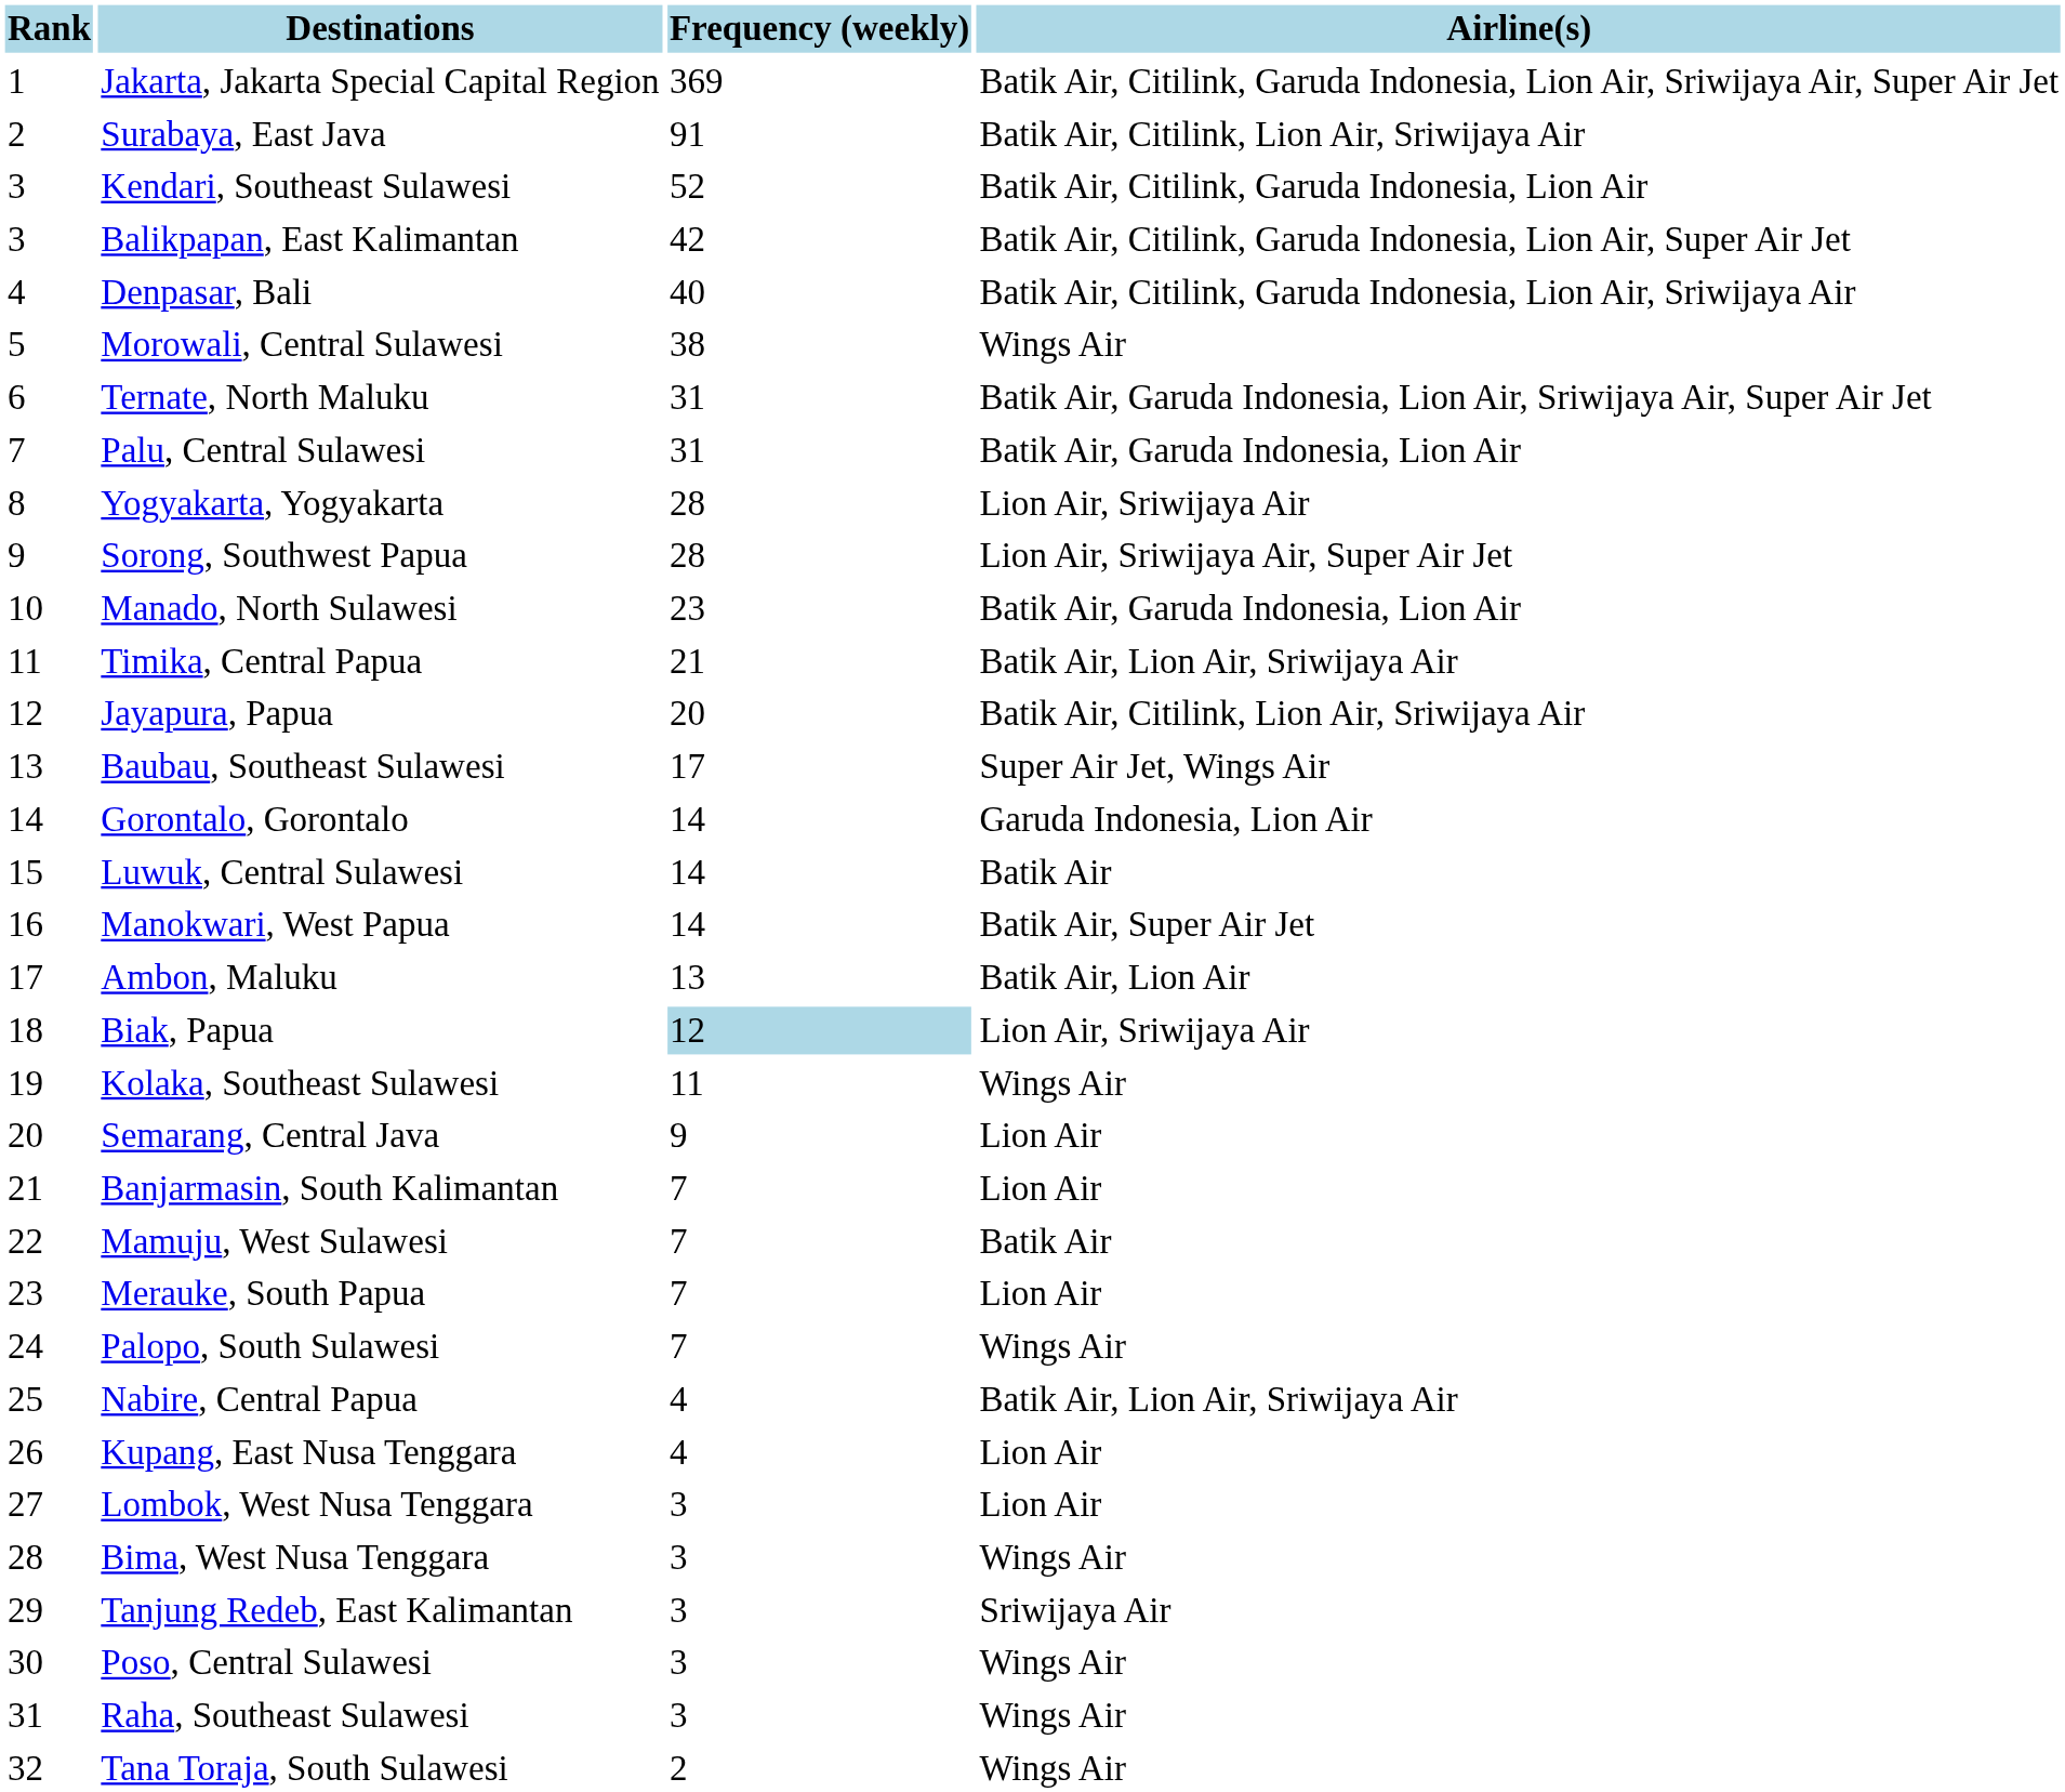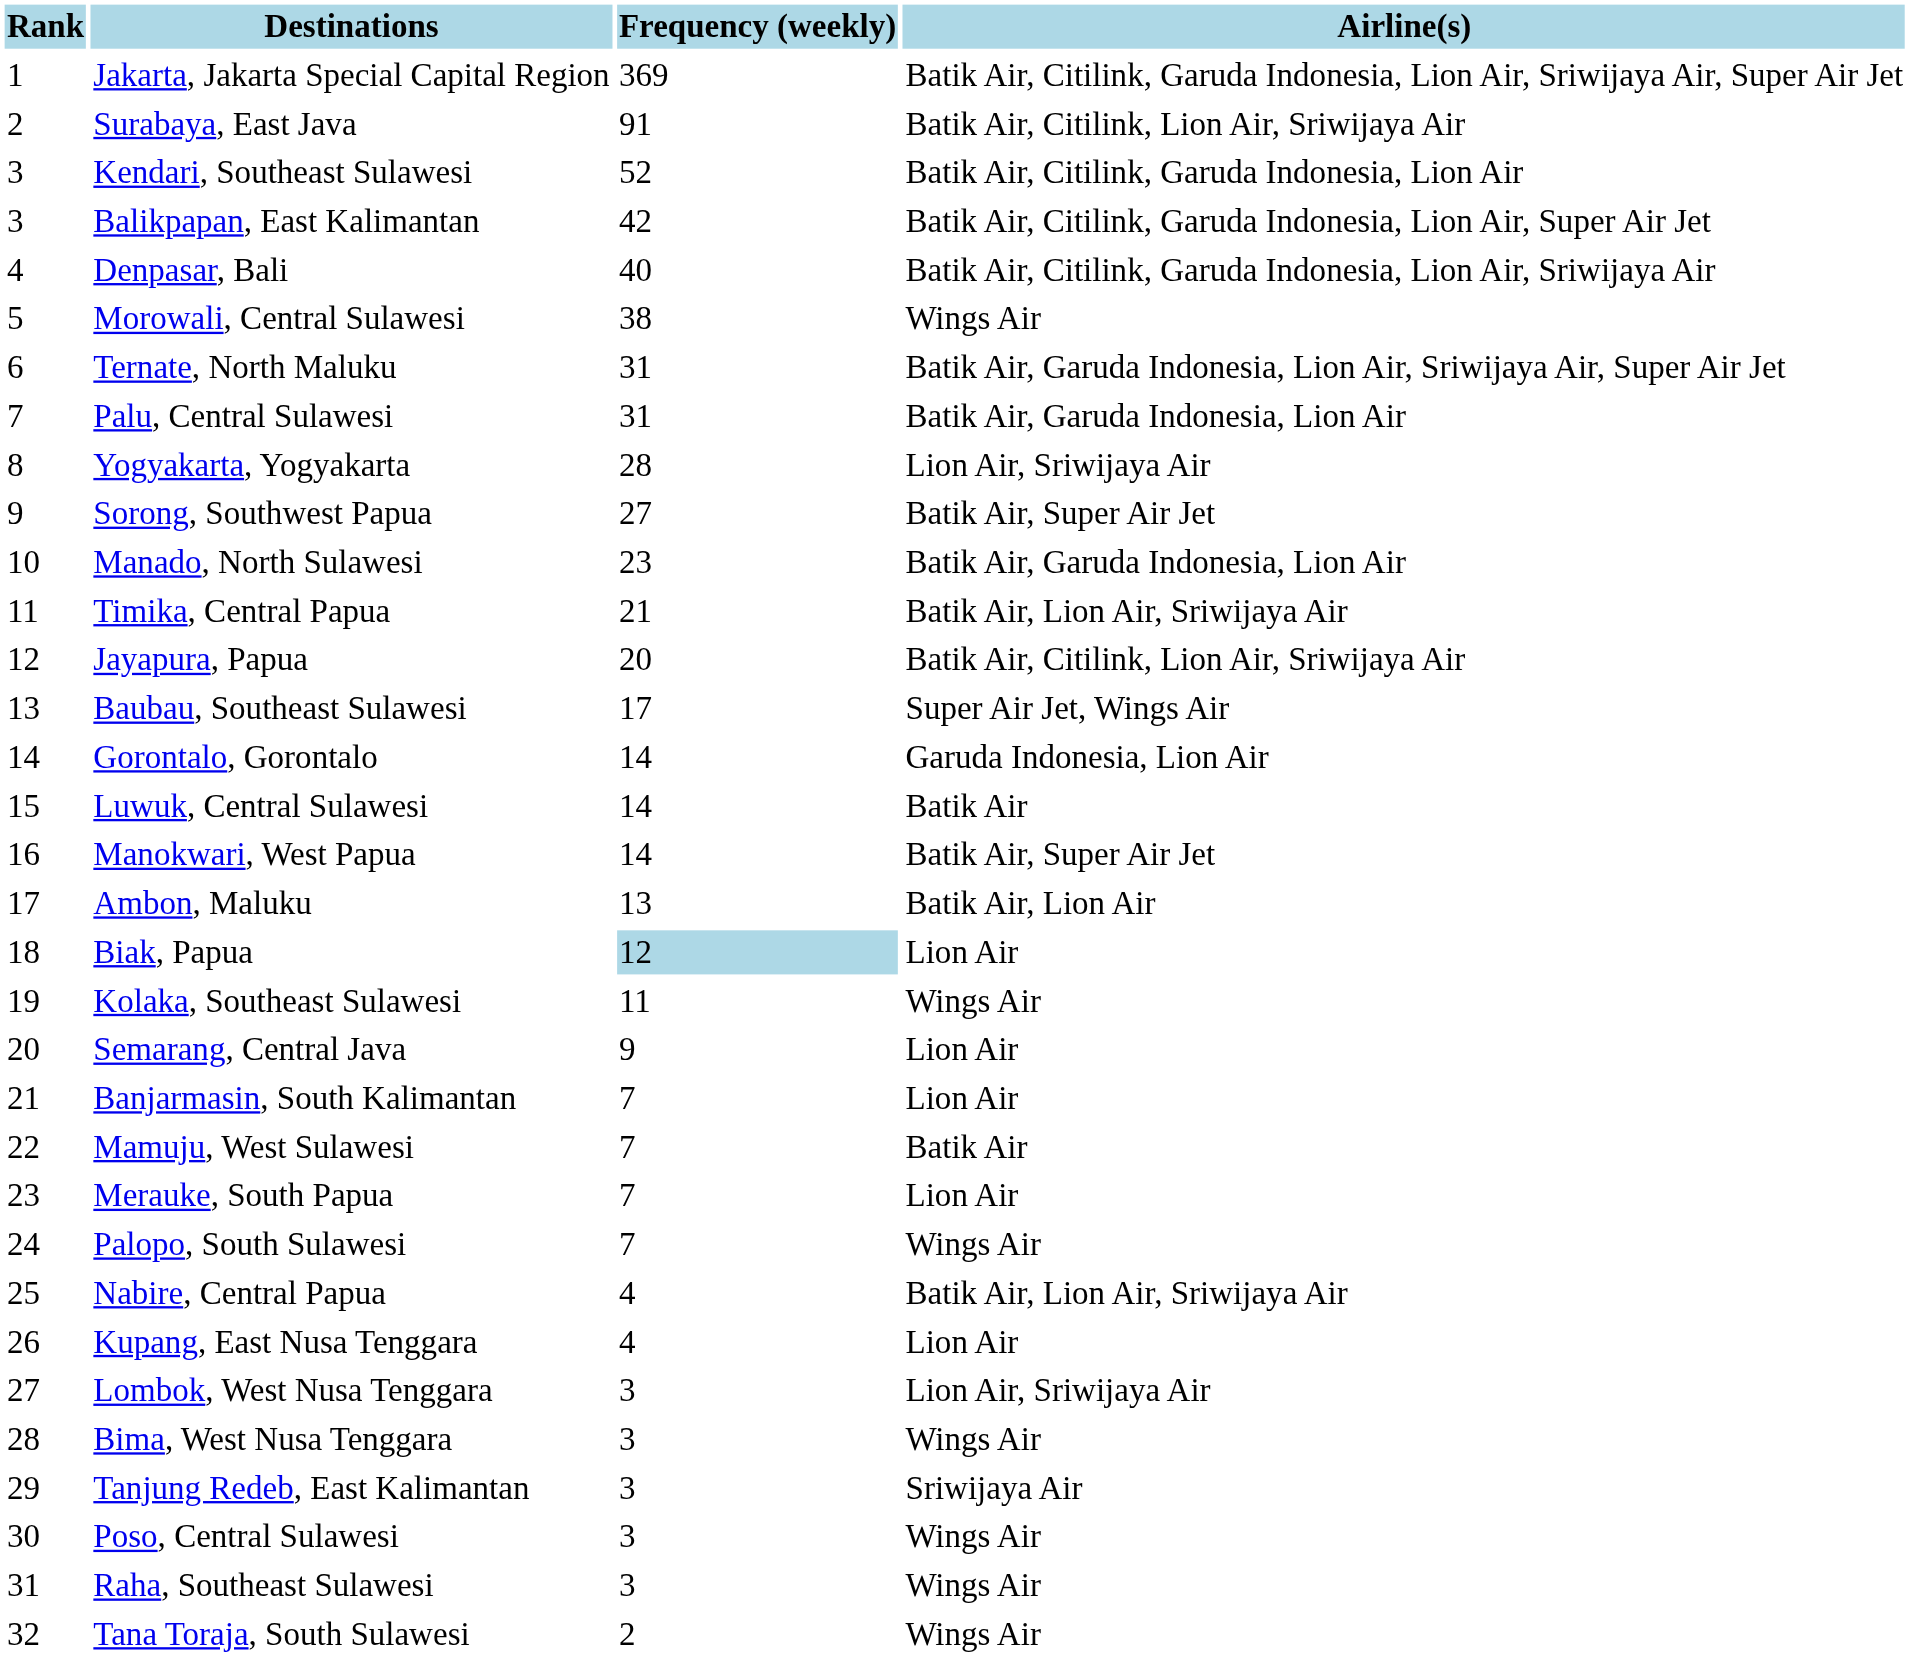Sorong, Southwest Papua | Frequency (weekly): 28 -> 27
Sorong, Southwest Papua | Airline(s): Lion Air, Sriwijaya Air, Super Air Jet -> Batik Air, Super Air Jet
Biak, Papua | Airline(s): Lion Air, Sriwijaya Air -> Lion Air
Lombok, West Nusa Tenggara | Airline(s): Lion Air -> Lion Air, Sriwijaya Air
